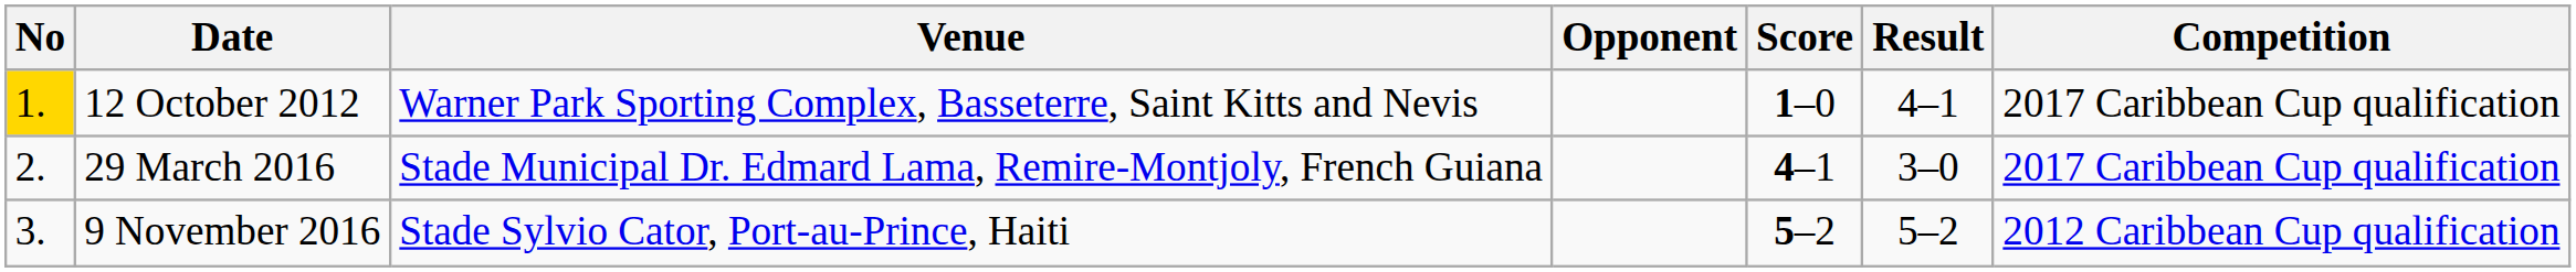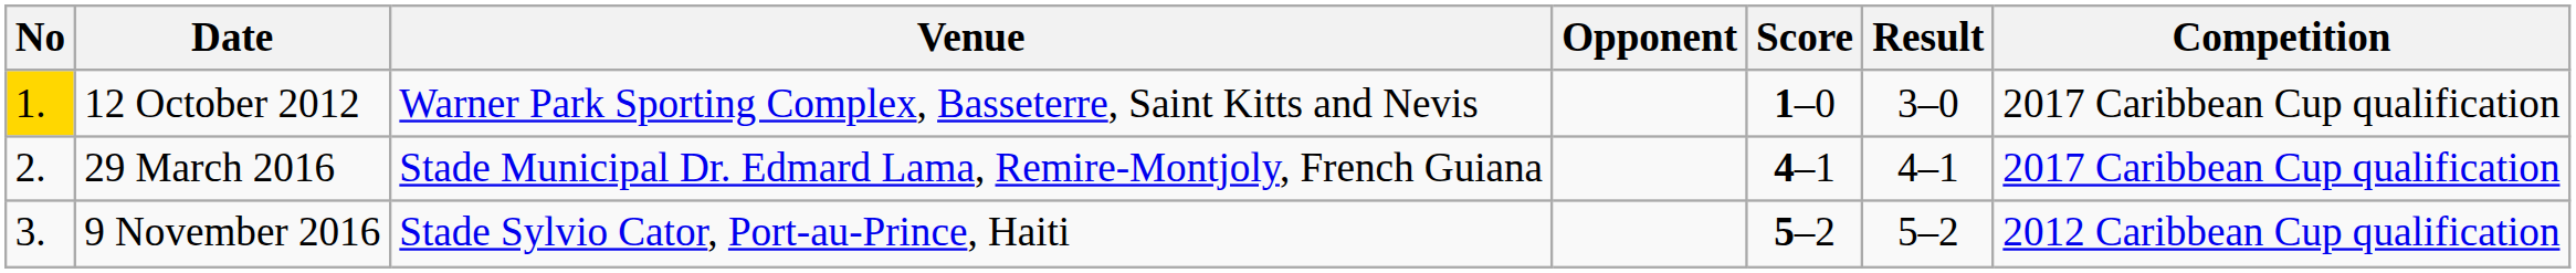12 October 2012 | Result: 4–1 -> 3–0
29 March 2016 | Result: 3–0 -> 4–1
